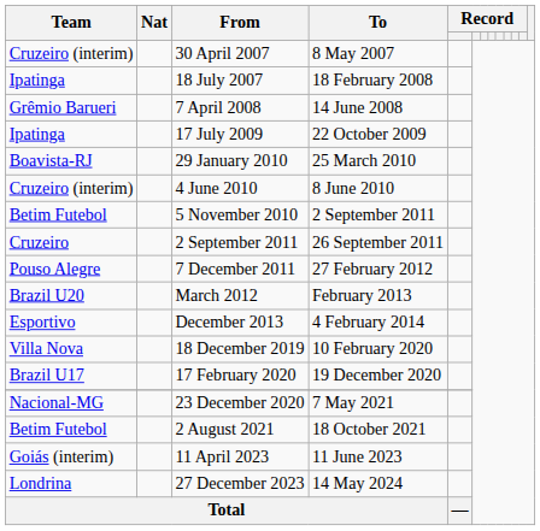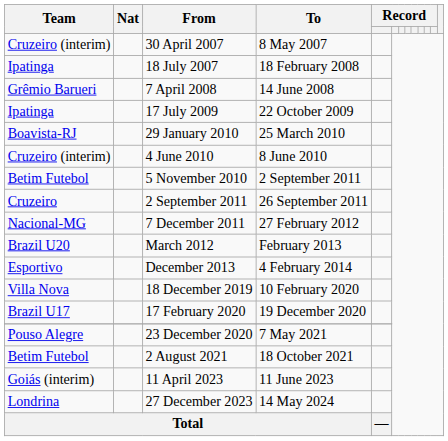7 December 2011 | Team: Pouso Alegre -> Nacional-MG
23 December 2020 | Team: Nacional-MG -> Pouso Alegre
